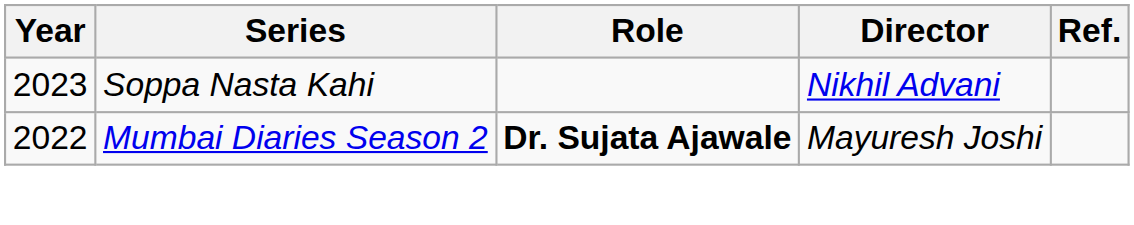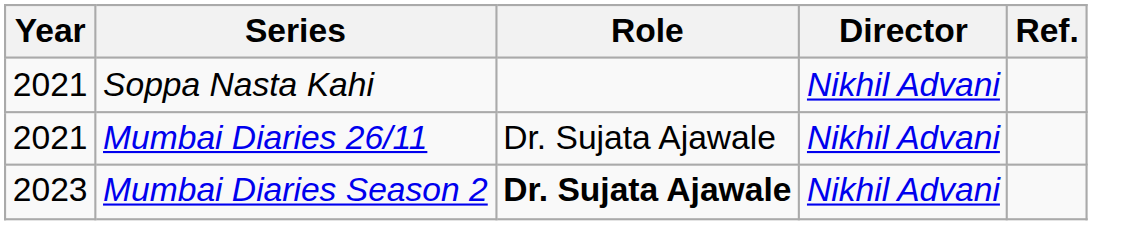Soppa Nasta Kahi | Year: 2023 -> 2021
+ row: 2021 | Mumbai Diaries 26/11 | Dr. Sujata Ajawale | Nikhil Advani
Mumbai Diaries Season 2 | Year: 2022 -> 2023
Mumbai Diaries Season 2 | Director: Mayuresh Joshi -> Nikhil Advani
